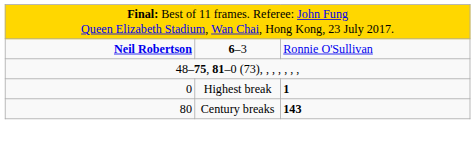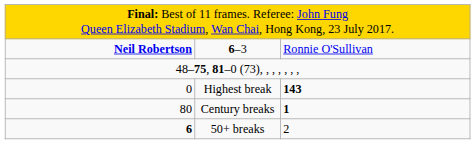Highest break | column 3: 1 -> 143
Century breaks | column 3: 143 -> 1
+ row: 6 | 50+ breaks | 2
